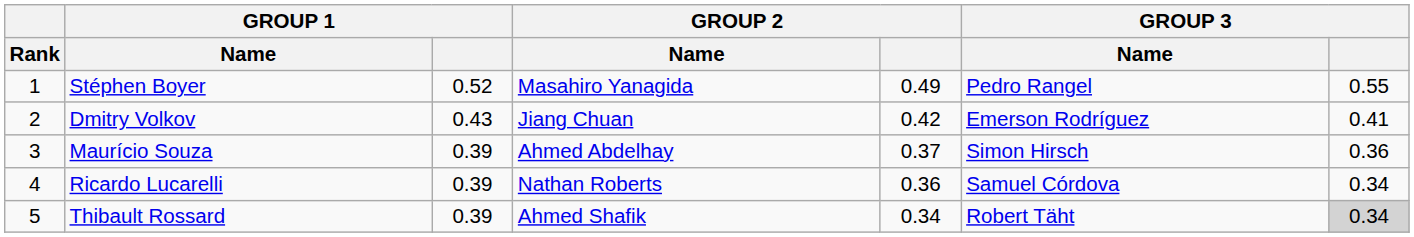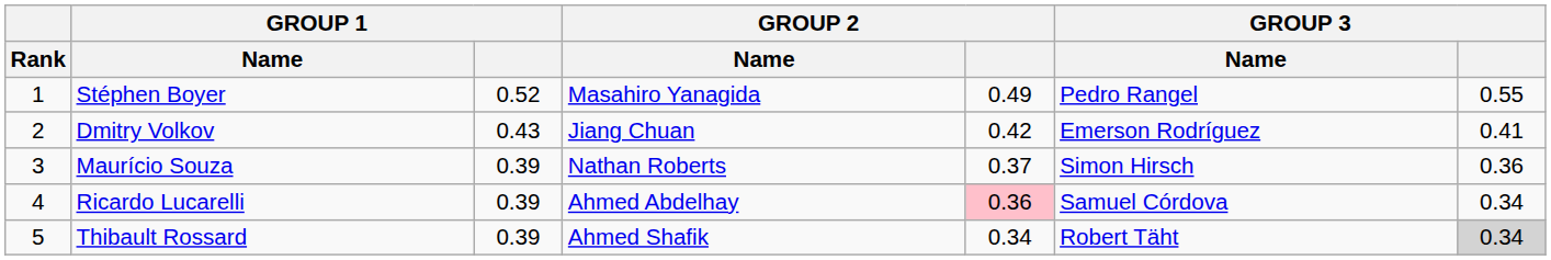Maurício Souza | GROUP 2 / Name: Ahmed Abdelhay -> Nathan Roberts
Ricardo Lucarelli | GROUP 2 / Name: Nathan Roberts -> Ahmed Abdelhay
Ricardo Lucarelli | GROUP 2: no background -> pink background
